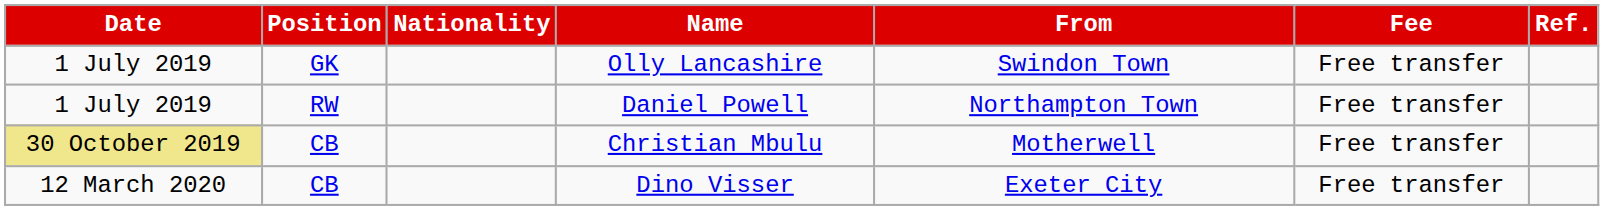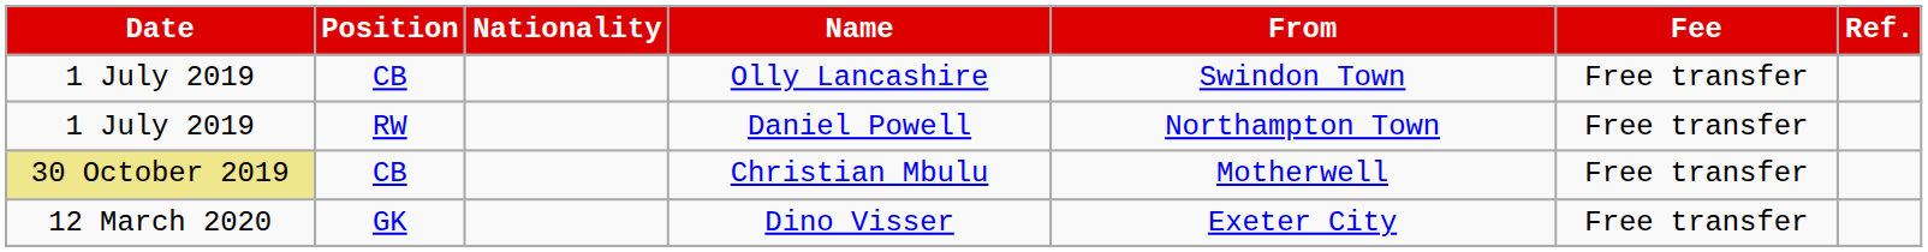Olly Lancashire | Position: GK -> CB
Dino Visser | Position: CB -> GK
